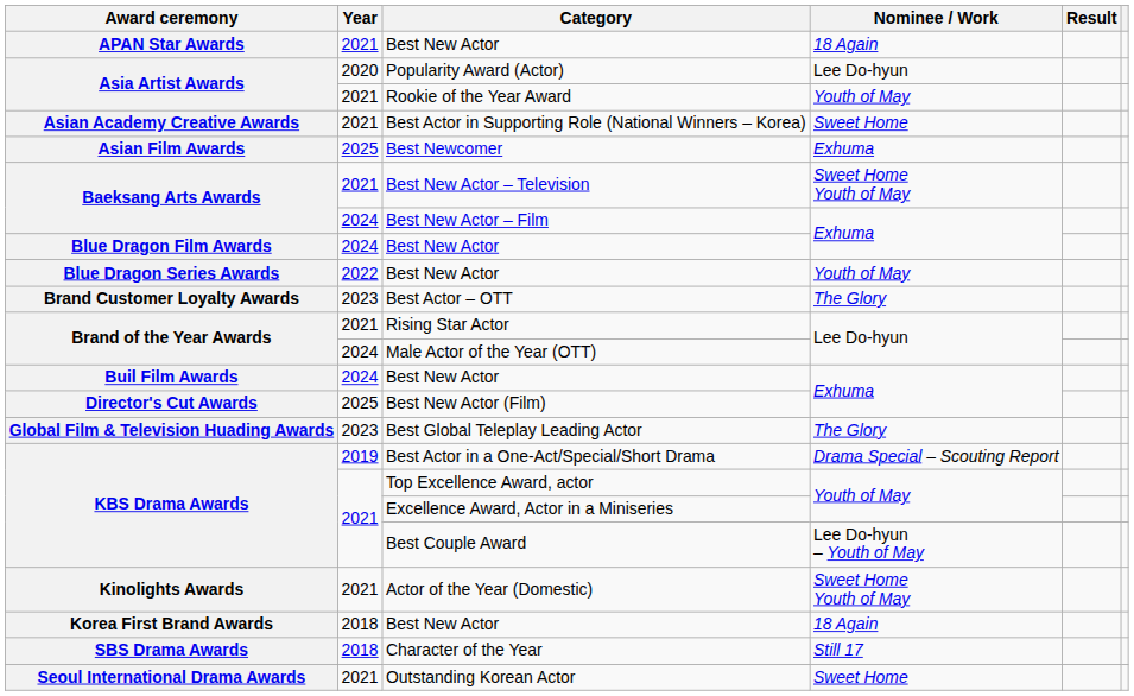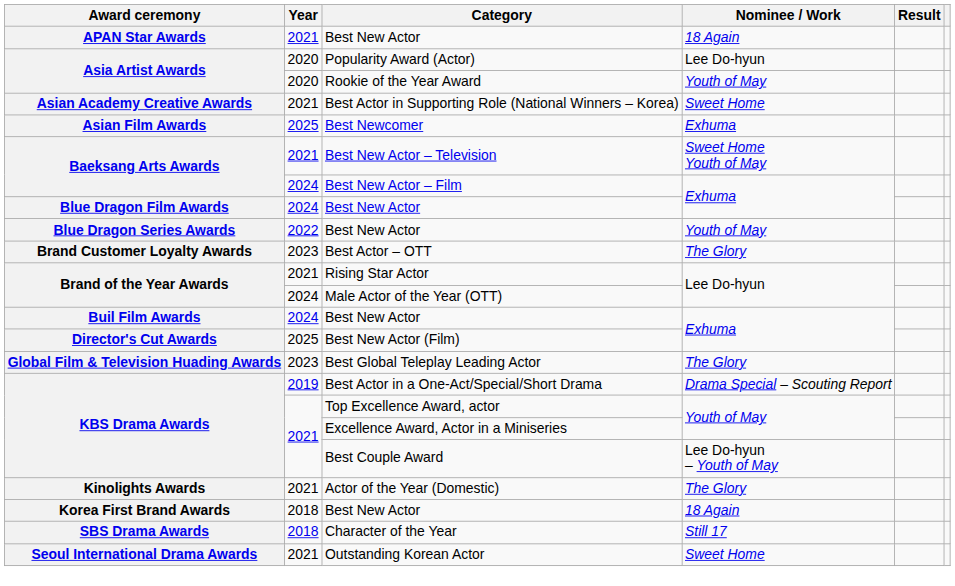Rookie of the Year Award | Year: 2021 -> 2020
Actor of the Year (Domestic) | Nominee / Work: Sweet Home Youth of May -> The Glory
